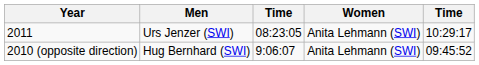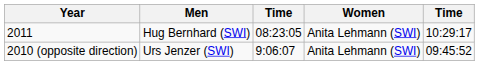2011 | Men: Urs Jenzer (SWI) -> Hug Bernhard (SWI)
2010 (opposite direction) | Men: Hug Bernhard (SWI) -> Urs Jenzer (SWI)
